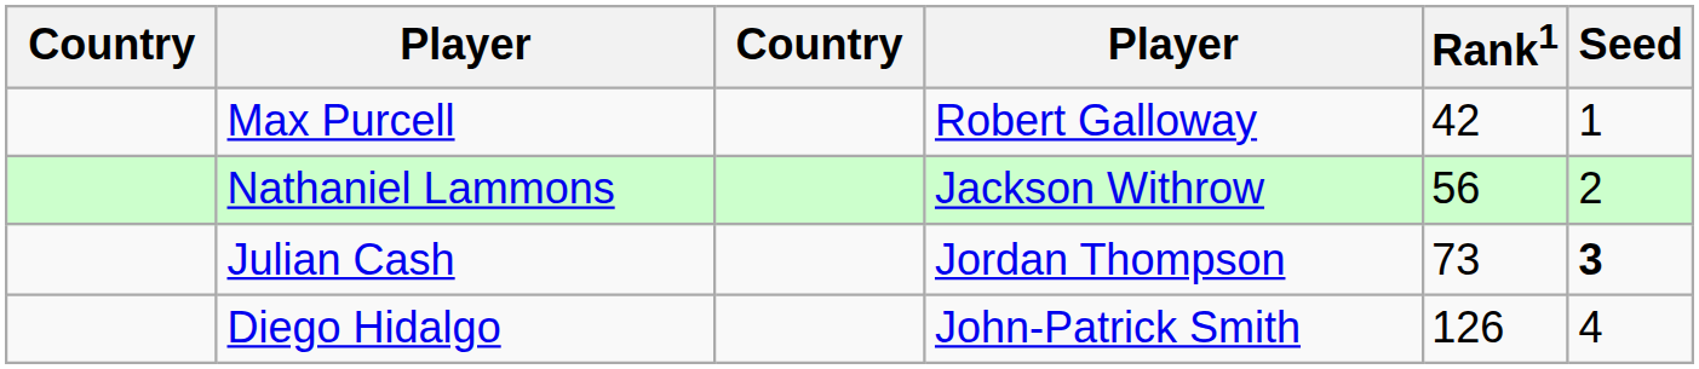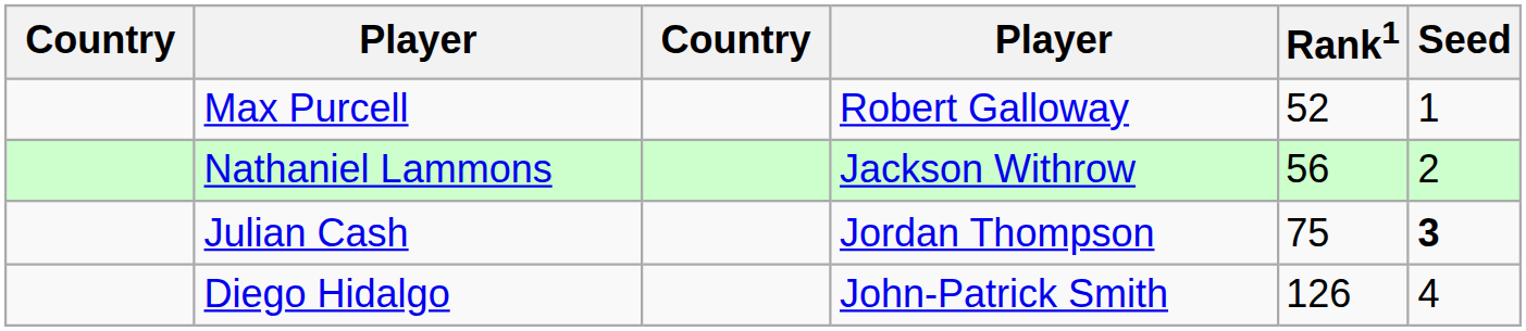Max Purcell | Rank1: 42 -> 52
Julian Cash | Rank1: 73 -> 75
